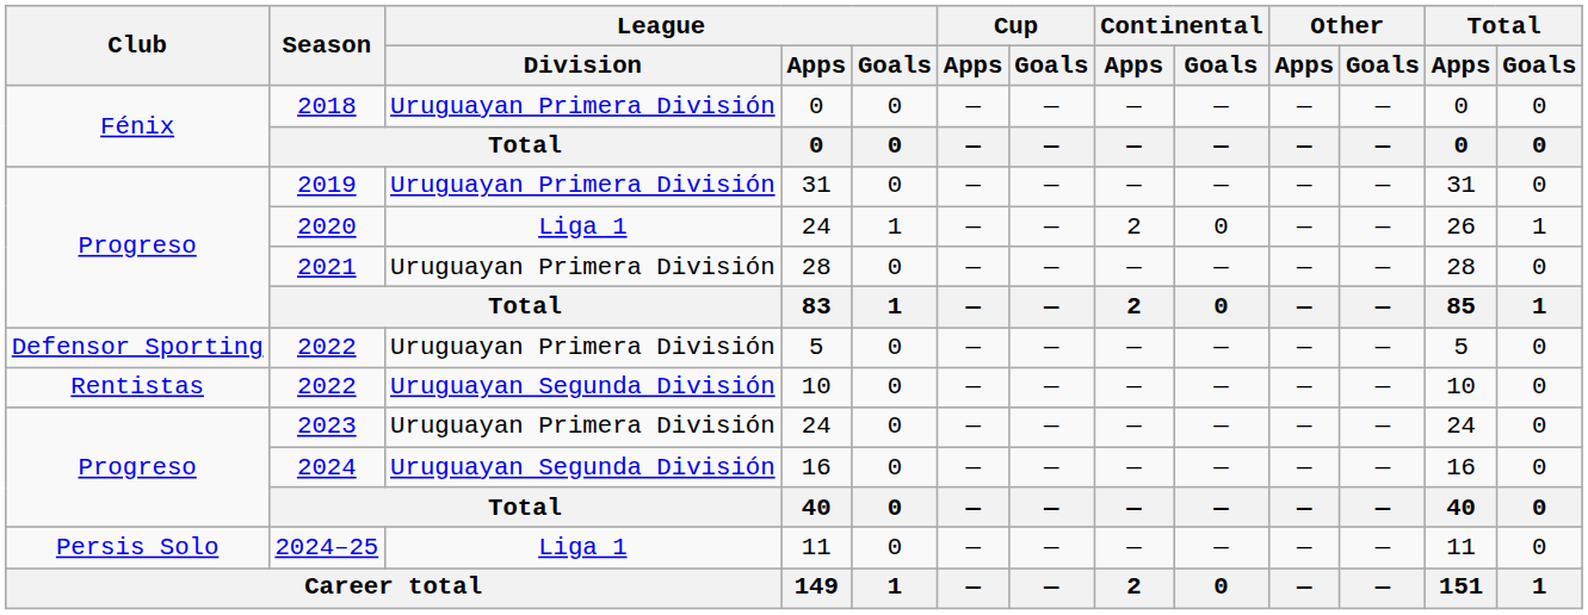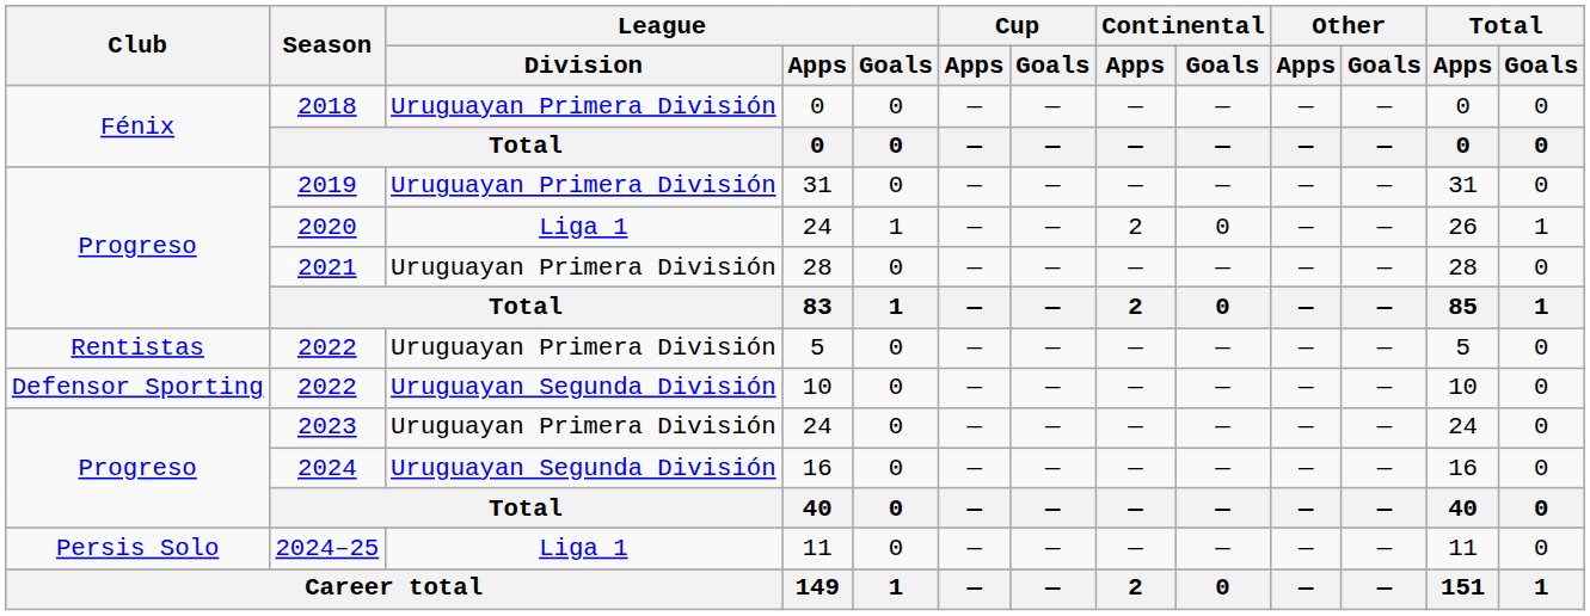2022 / 5 | Club: Defensor Sporting -> Rentistas
2022 / 10 | Club: Rentistas -> Defensor Sporting
